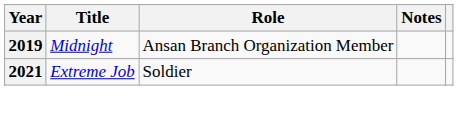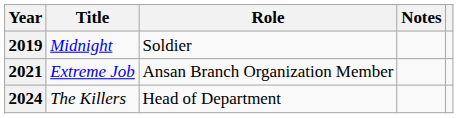2019 | Role: Ansan Branch Organization Member -> Soldier
2021 | Role: Soldier -> Ansan Branch Organization Member
+ row: 2024 | The Killers | Head of Department
